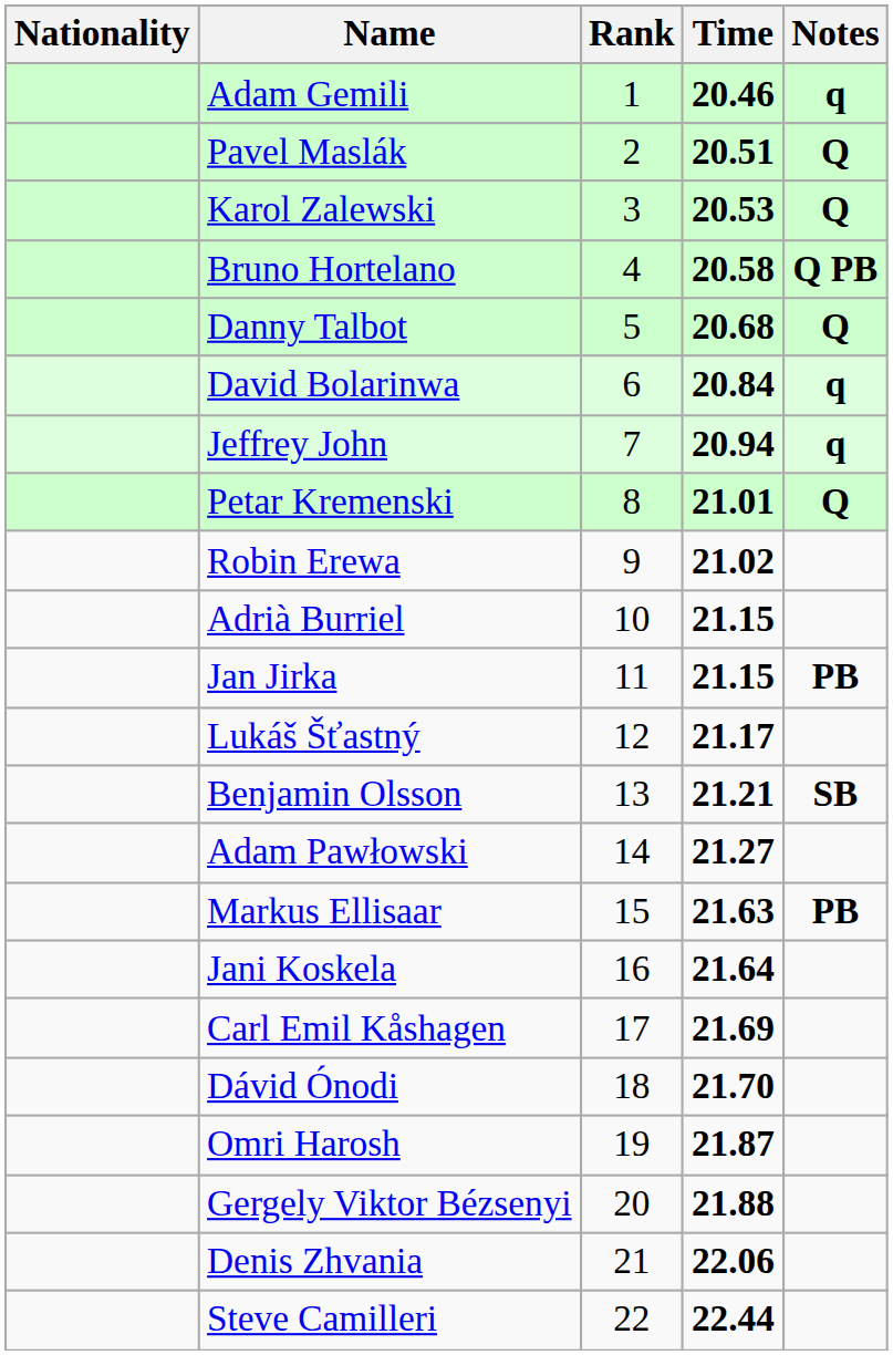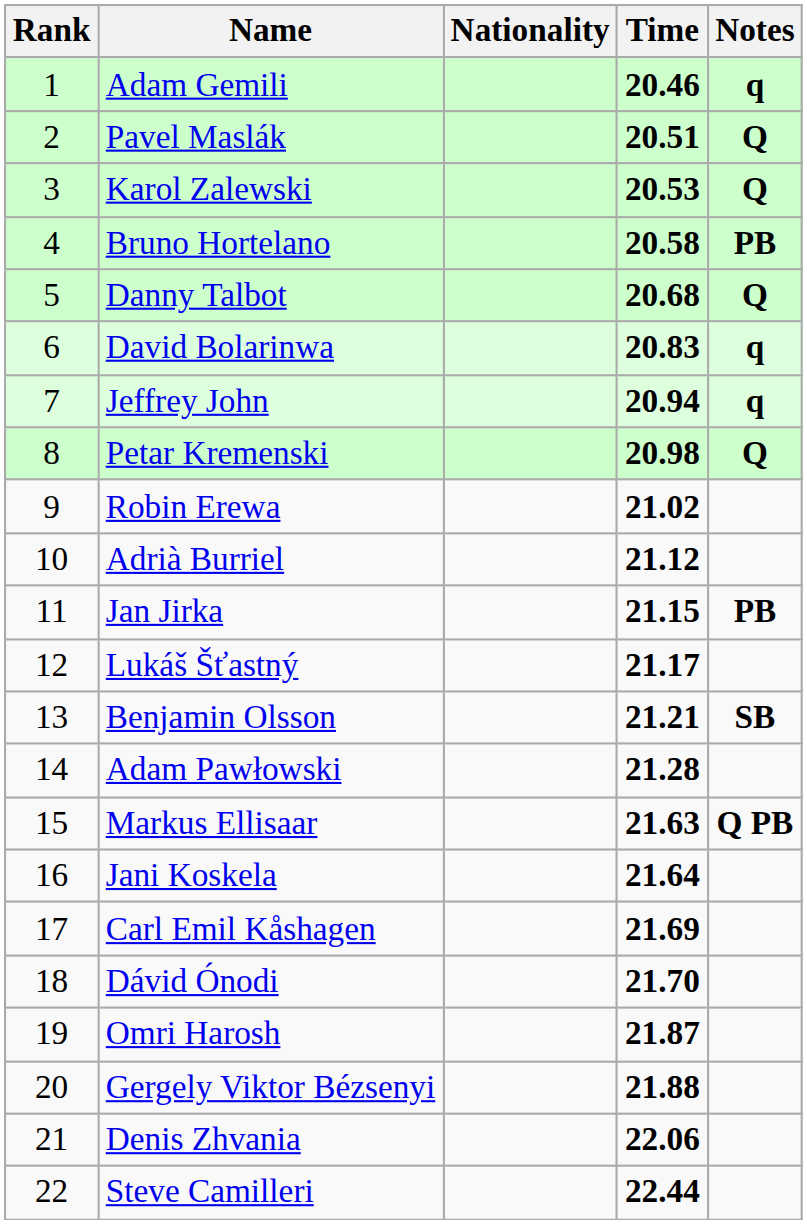columns swapped: Rank <-> Nationality
Bruno Hortelano | Notes: Q PB -> PB
David Bolarinwa | Time: 20.84 -> 20.83
Petar Kremenski | Time: 21.01 -> 20.98
Adrià Burriel | Time: 21.15 -> 21.12
Adam Pawłowski | Time: 21.27 -> 21.28
Markus Ellisaar | Notes: PB -> Q PB
